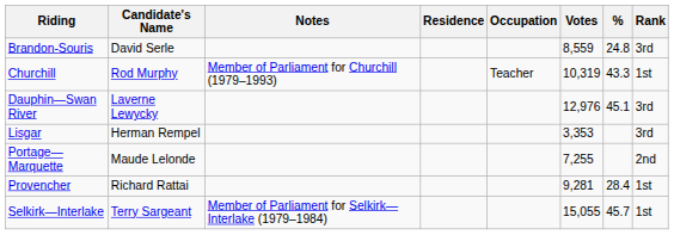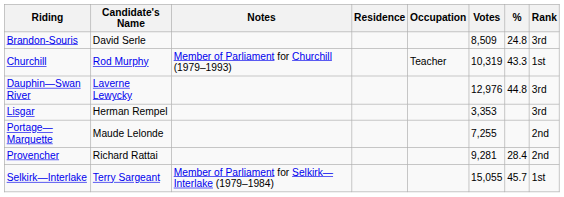Brandon-Souris | Votes: 8,559 -> 8,509
Dauphin—Swan River | %: 45.1 -> 44.8
Provencher | Rank: 1st -> 2nd
